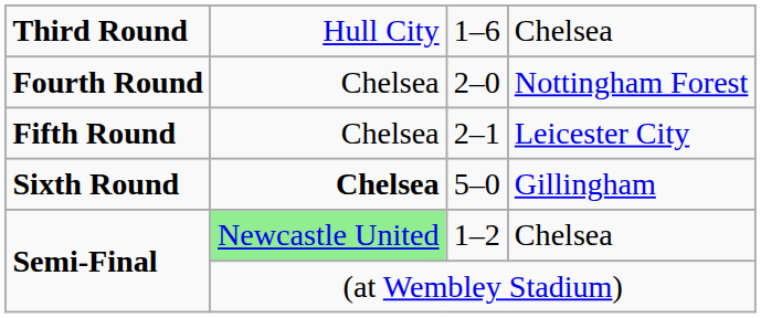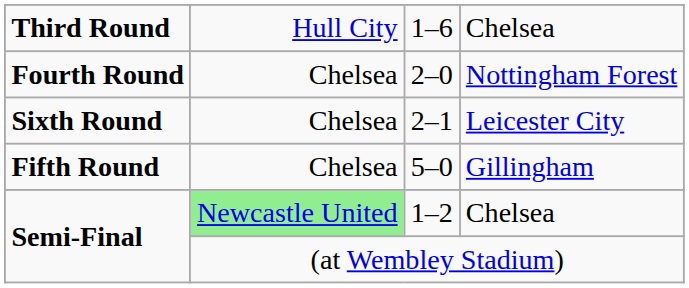Leicester City | column 1: Fifth Round -> Sixth Round
Gillingham | column 1: Sixth Round -> Fifth Round
Gillingham | column 2: bold -> normal
